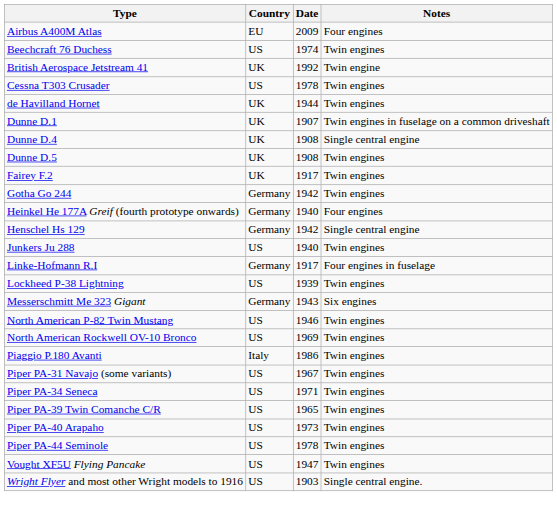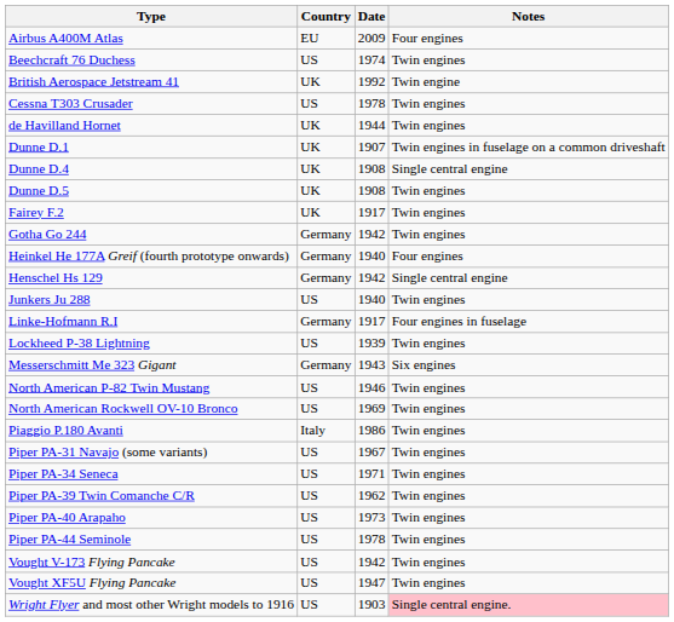Piper PA-39 Twin Comanche C/R | Date: 1965 -> 1962
+ row: Vought V-173 Flying Pancake | US | 1942 | Twin engines
Wright Flyer and most other Wright models to 1916 | Notes: no background -> pink background
